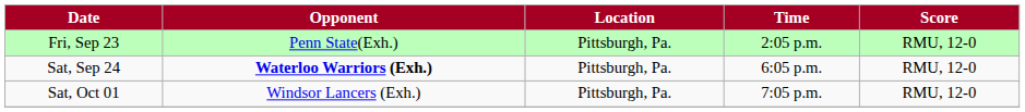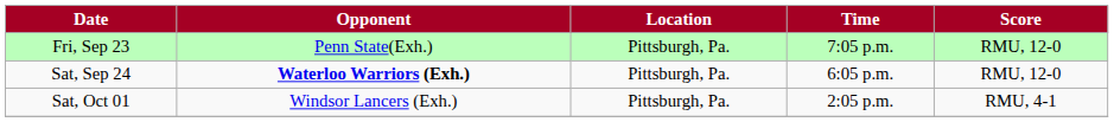Fri, Sep 23 | Time: 2:05 p.m. -> 7:05 p.m.
Sat, Oct 01 | Time: 7:05 p.m. -> 2:05 p.m.
Sat, Oct 01 | Score: RMU, 12-0 -> RMU, 4-1
